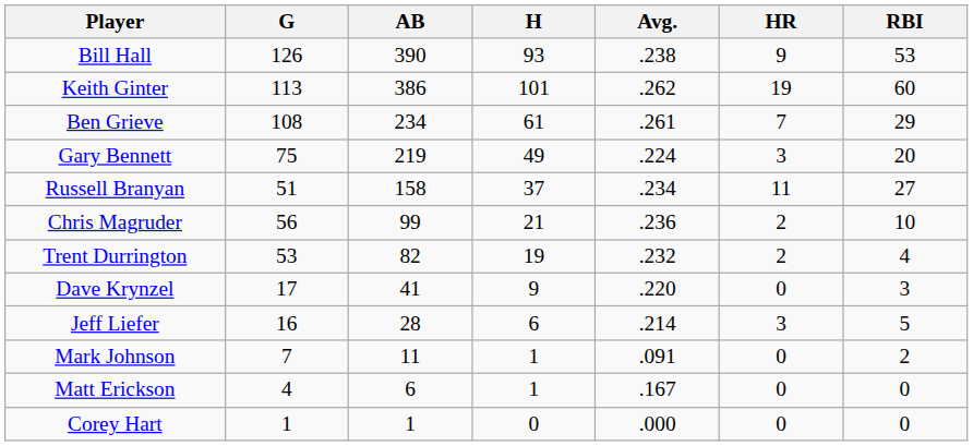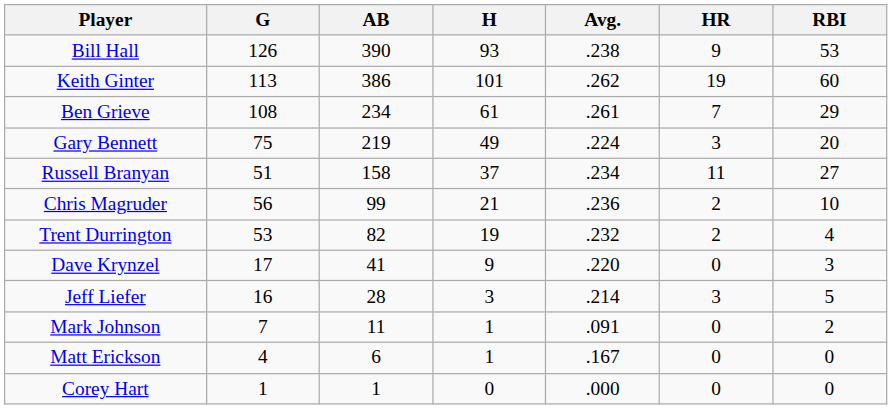Jeff Liefer | H: 6 -> 3
